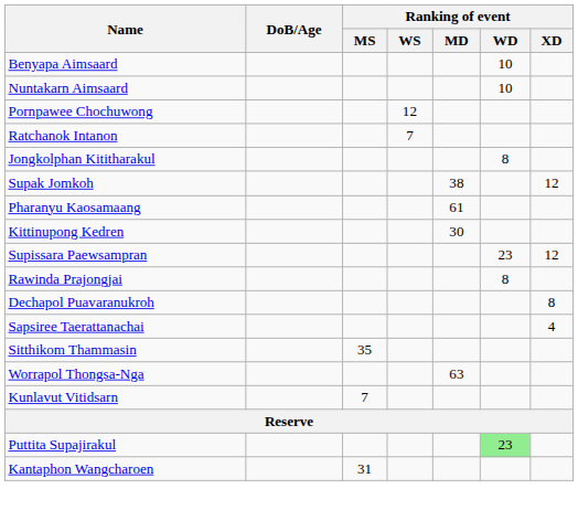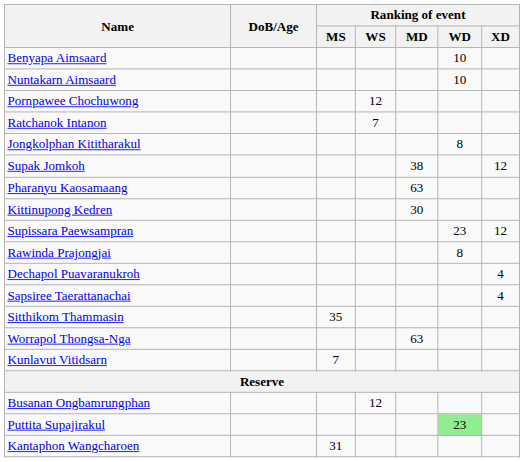Pharanyu Kaosamaang | Ranking of event / MD: 61 -> 63
Dechapol Puavaranukroh | Ranking of event / XD: 8 -> 4
+ row: Busanan Ongbamrungphan | 12
